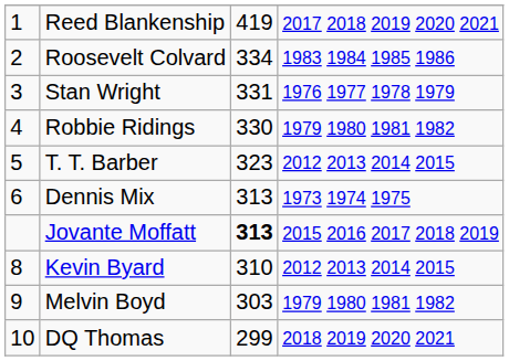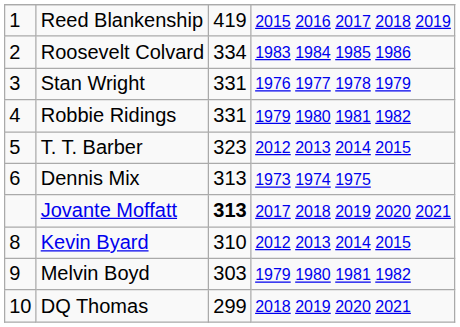Reed Blankenship | column 4: 2017 2018 2019 2020 2021 -> 2015 2016 2017 2018 2019
Robbie Ridings | column 3: 330 -> 331
Jovante Moffatt | column 4: 2015 2016 2017 2018 2019 -> 2017 2018 2019 2020 2021
